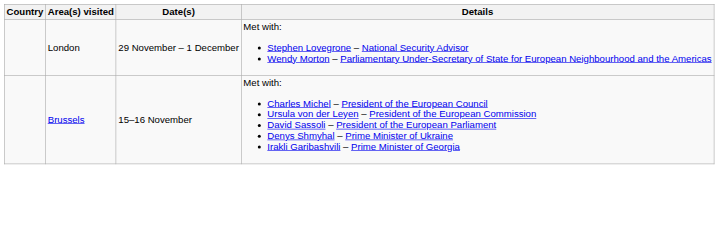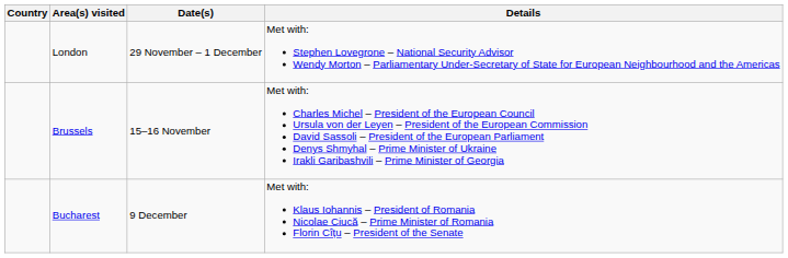+ row: Bucharest | 9 December | Met with: Klaus Iohannis – President of Romania Nicolae Ciucă – Prime Minister of Romania Florin Cîțu – President of the Senate
